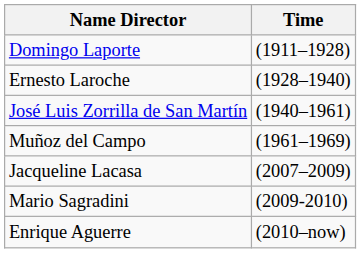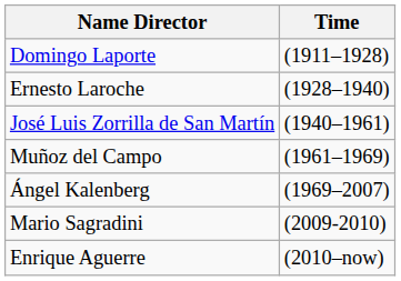+ row: Ángel Kalenberg | (1969–2007)
- row: Jacqueline Lacasa | (2007–2009)
